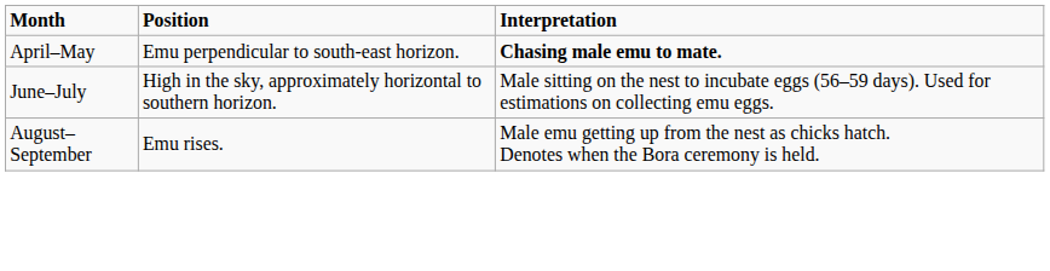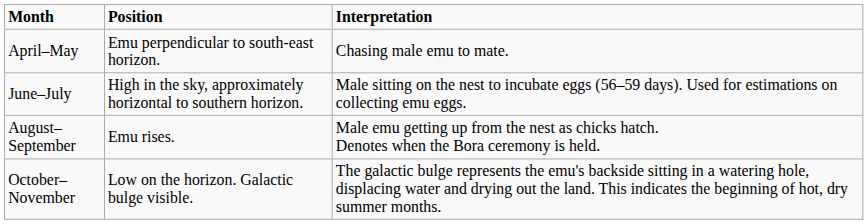April–May | Interpretation: bold -> normal
+ row: October–November | Low on the horizon. Galactic bulge visible. | The galactic bulge represents the emu's backside sitting in a watering hole, displacing water and drying out the land. This indicates the beginning of hot, dry summer months.
